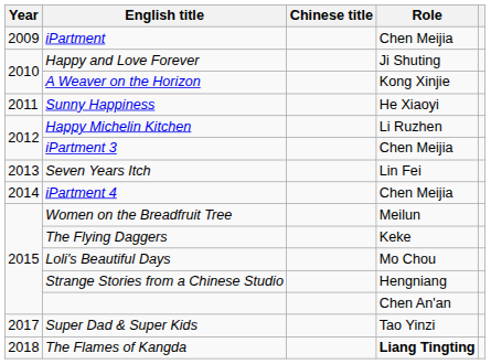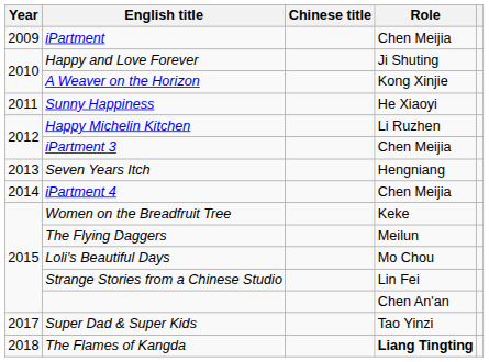Seven Years Itch | Role: Lin Fei -> Hengniang
Women on the Breadfruit Tree | Role: Meilun -> Keke
The Flying Daggers | Role: Keke -> Meilun
Strange Stories from a Chinese Studio | Role: Hengniang -> Lin Fei
